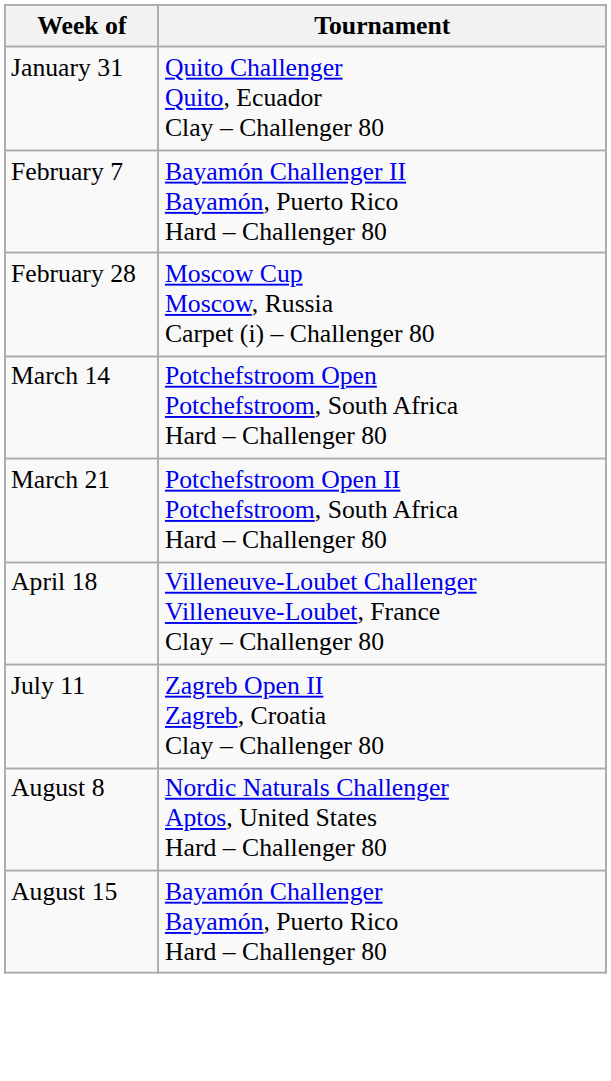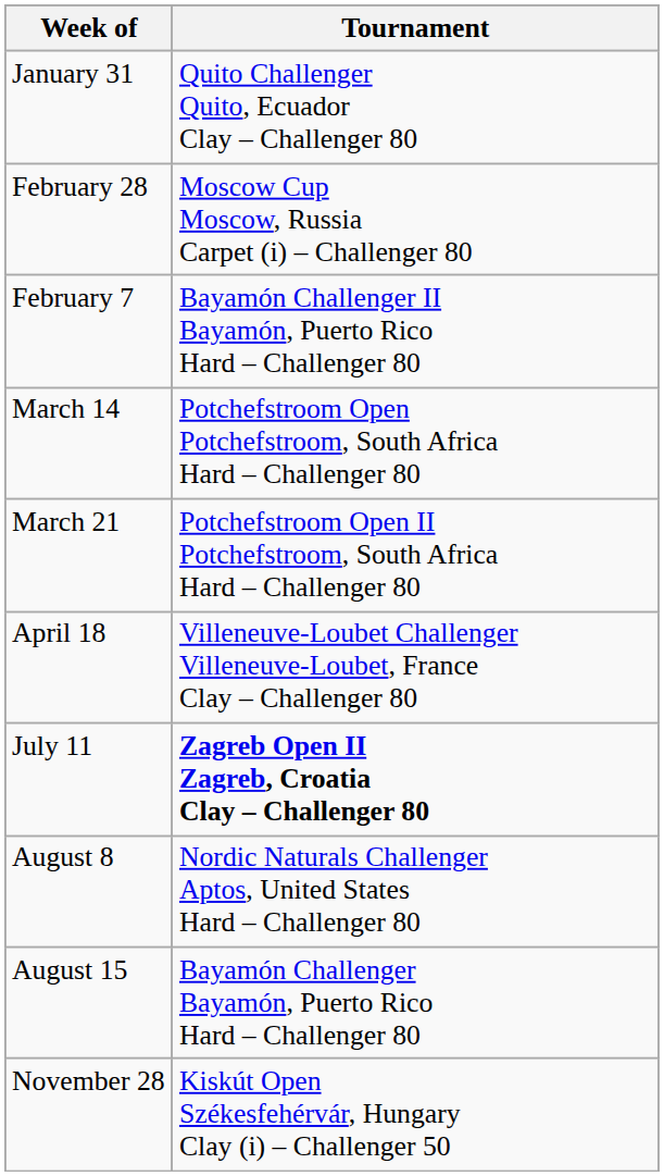rows swapped: February 7 <-> February 28
July 11 | Tournament: normal -> bold
+ row: November 28 | Kiskút Open Székesfehérvár, Hungary Clay (i) – Challenger 50
